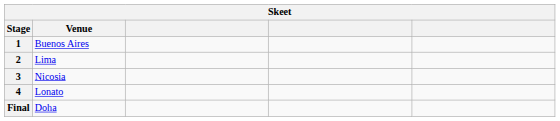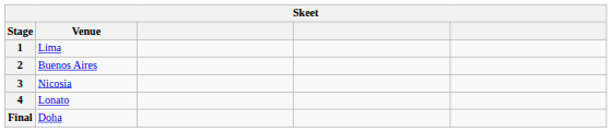1 | Venue: Buenos Aires -> Lima
2 | Venue: Lima -> Buenos Aires
